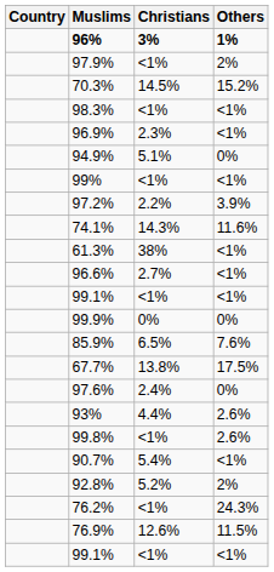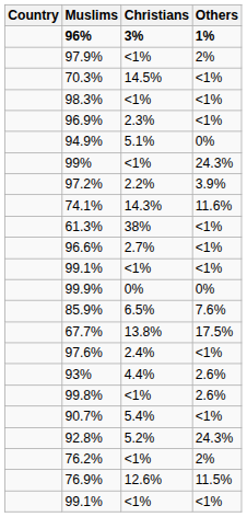70.3% | Others: 15.2% -> <1%
99% | Others: <1% -> 24.3%
97.6% | Others: 0% -> <1%
92.8% | Others: 2% -> 24.3%
76.2% | Others: 24.3% -> 2%
